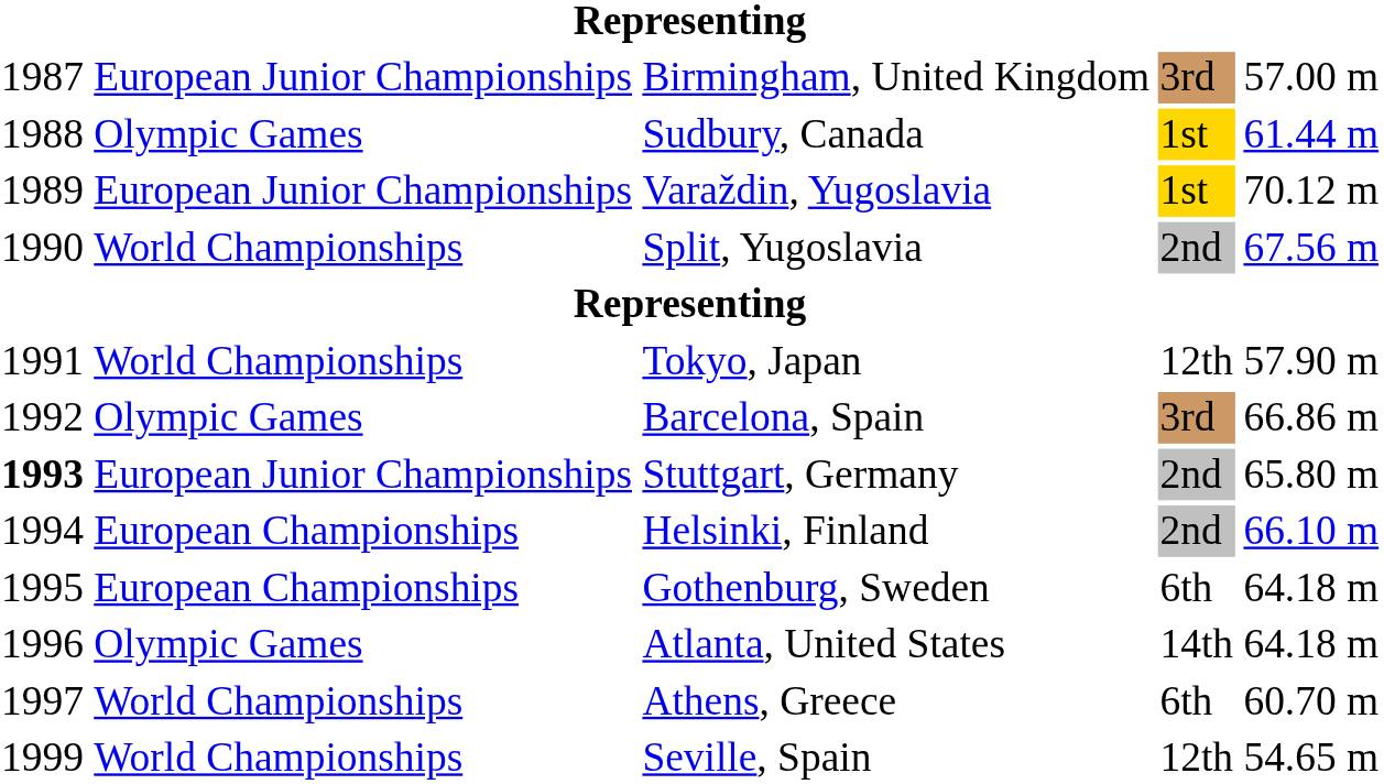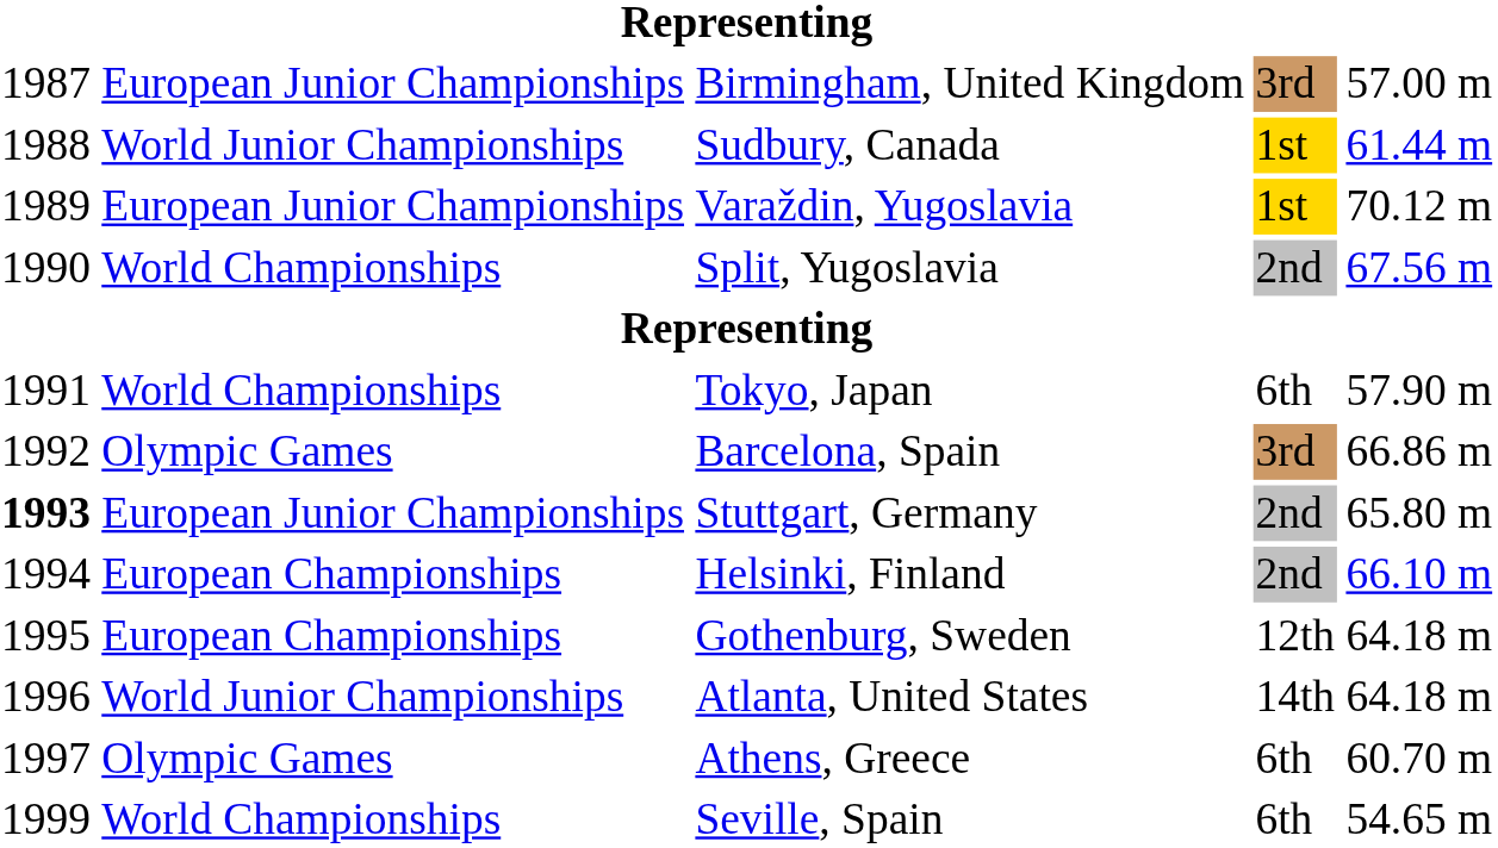Sudbury, Canada | column 2: Olympic Games -> World Junior Championships
Tokyo, Japan | column 4: 12th -> 6th
Gothenburg, Sweden | column 4: 6th -> 12th
Atlanta, United States | column 2: Olympic Games -> World Junior Championships
Athens, Greece | column 2: World Championships -> Olympic Games
Seville, Spain | column 4: 12th -> 6th
